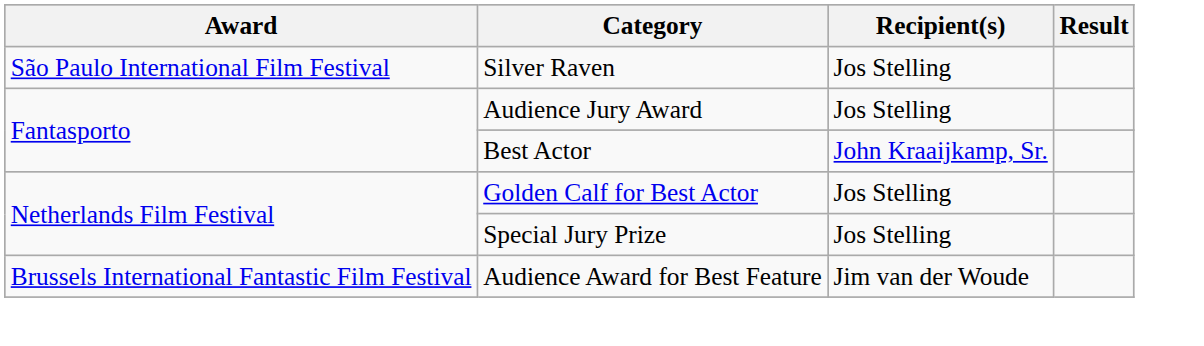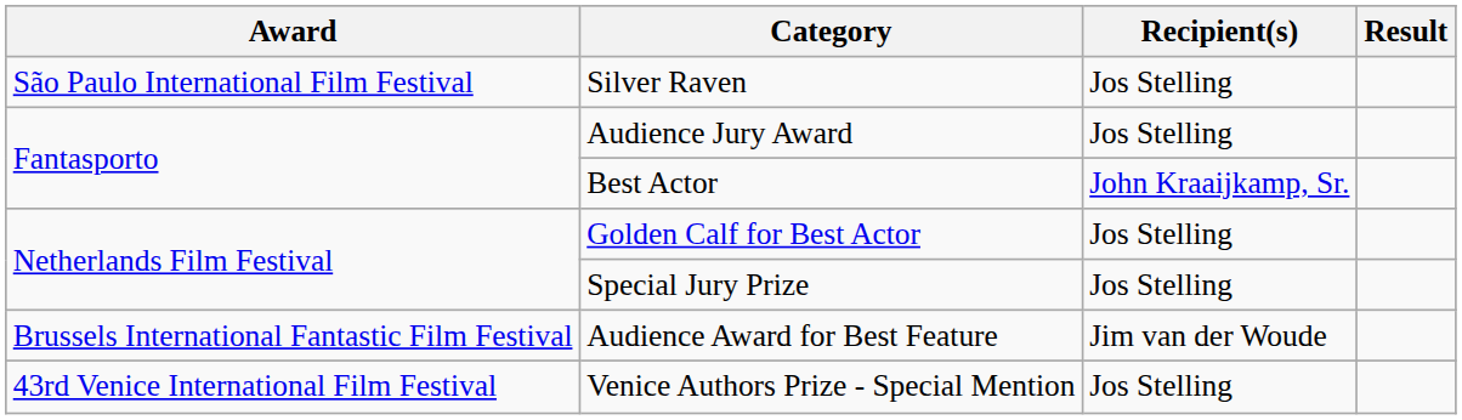+ row: 43rd Venice International Film Festival | Venice Authors Prize - Special Mention | Jos Stelling
